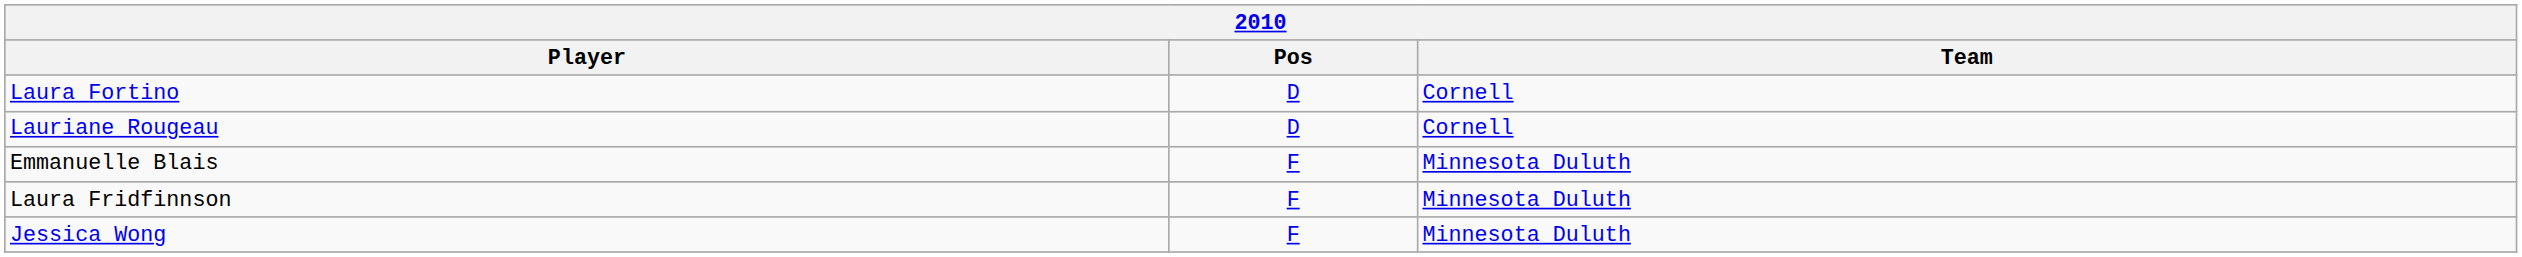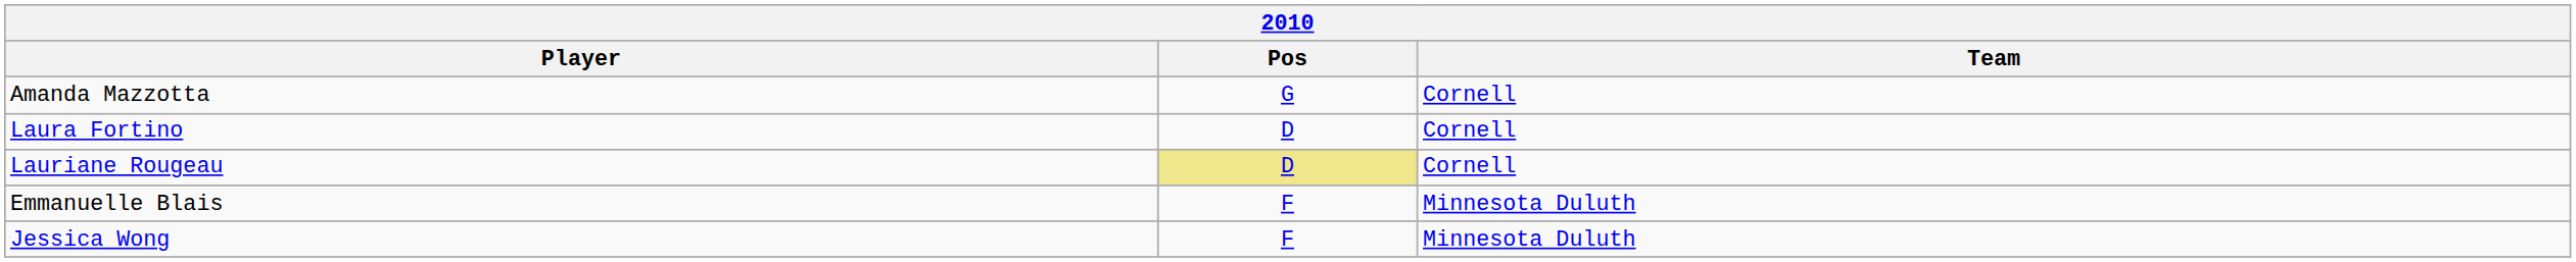+ row: Amanda Mazzotta | G | Cornell
Lauriane Rougeau | Pos: no background -> khaki background
- row: Laura Fridfinnson | F | Minnesota Duluth
